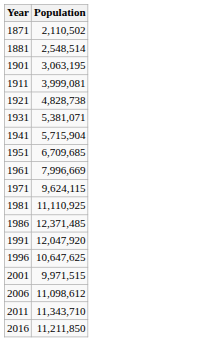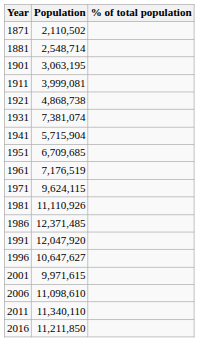+ column: % of total population
1881 | Population: 2,548,514 -> 2,548,714
1921 | Population: 4,828,738 -> 4,868,738
1931 | Population: 5,381,071 -> 7,381,074
1961 | Population: 7,996,669 -> 7,176,519
1981 | Population: 11,110,925 -> 11,110,926
1996 | Population: 10,647,625 -> 10,647,627
2001 | Population: 9,971,515 -> 9,971,615
2006 | Population: 11,098,612 -> 11,098,610
2011 | Population: 11,343,710 -> 11,340,110
